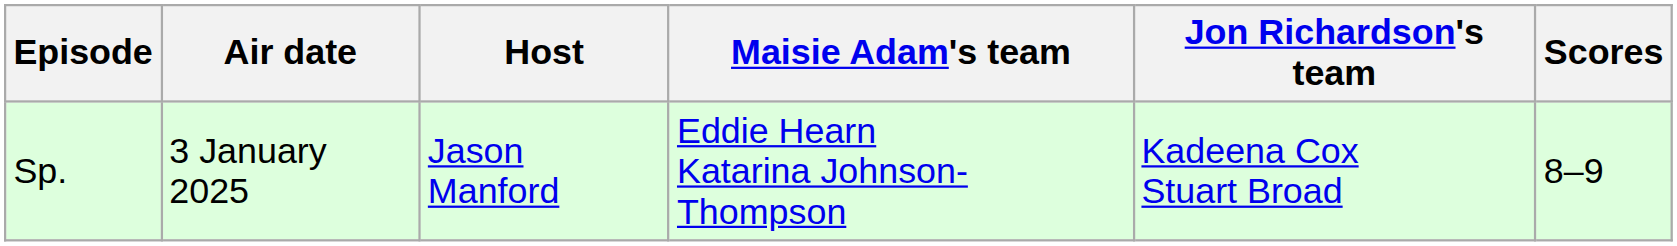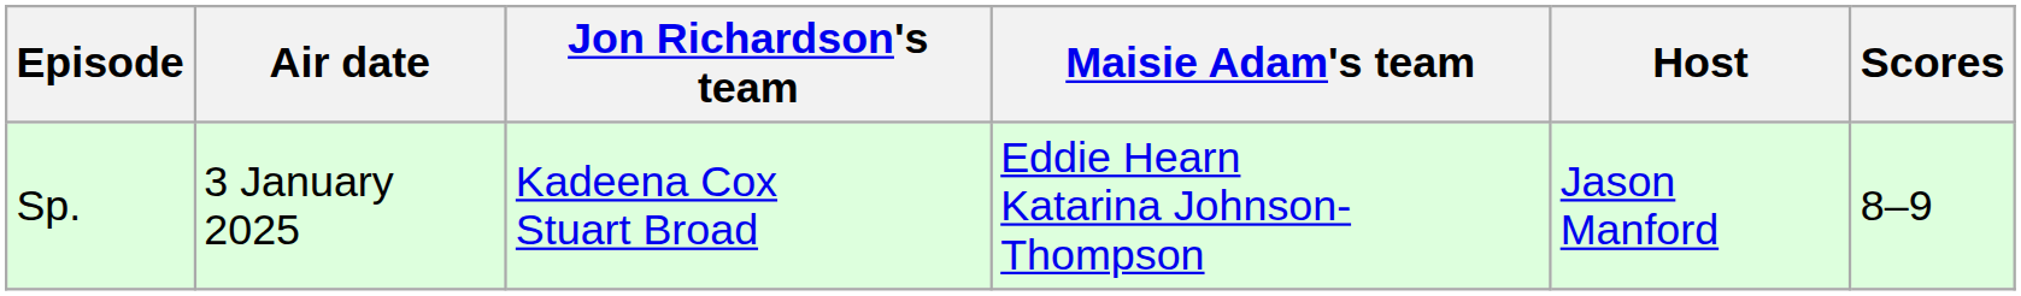columns swapped: Host <-> Jon Richardson's team
